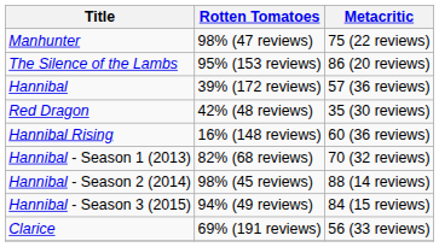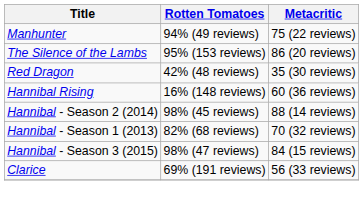Manhunter | Rotten Tomatoes: 98% (47 reviews) -> 94% (49 reviews)
- row: Hannibal | 39% (172 reviews) | 57 (36 reviews)
rows swapped: Hannibal - Season 1 (2013) <-> Hannibal - Season 2 (2014)
Hannibal - Season 3 (2015) | Rotten Tomatoes: 94% (49 reviews) -> 98% (47 reviews)
